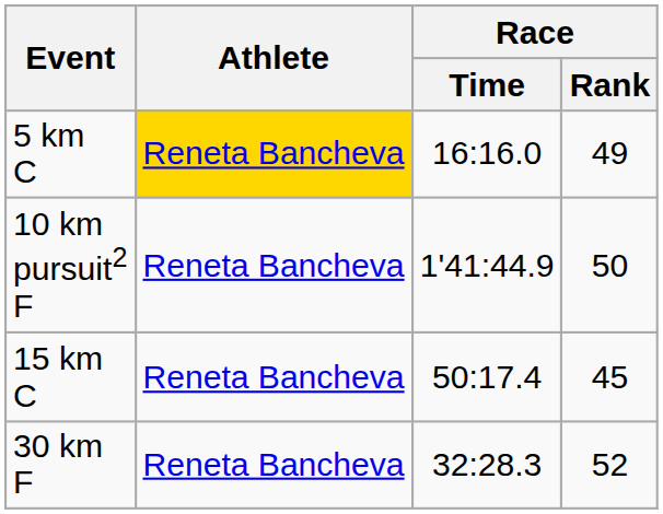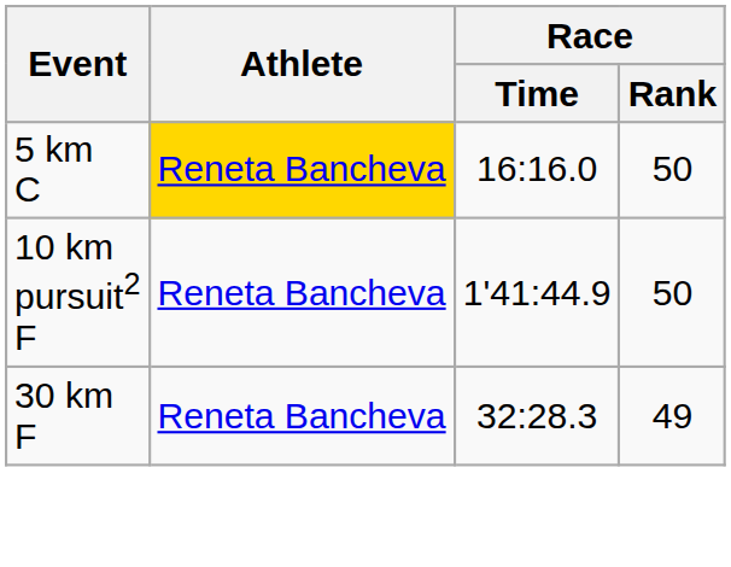5 km C | Race / Rank: 49 -> 50
- row: 15 km C | Reneta Bancheva | 50:17.4 | 45
30 km F | Race / Rank: 52 -> 49
